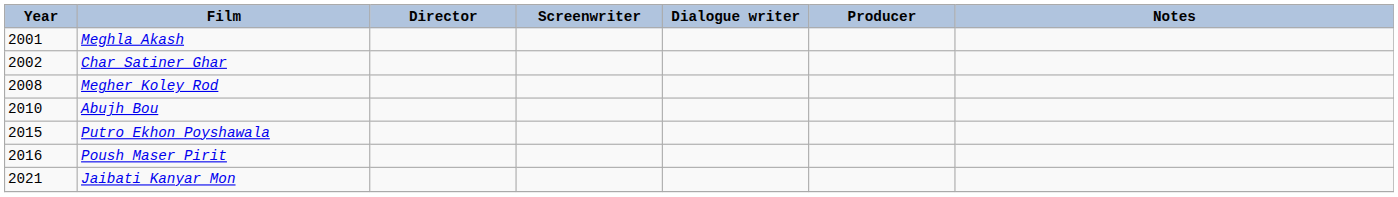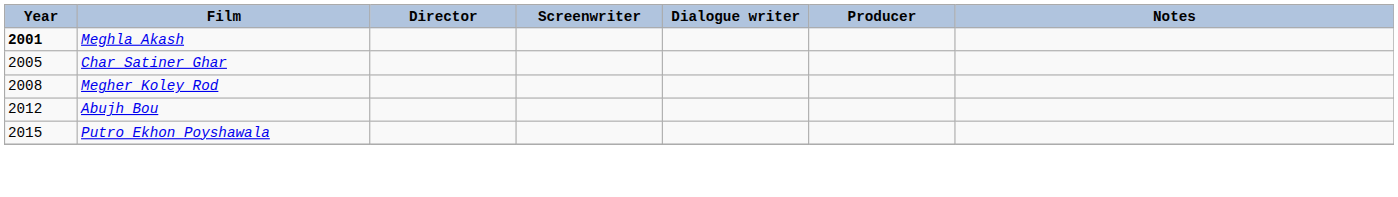Meghla Akash | Year: normal -> bold
Char Satiner Ghar | Year: 2002 -> 2005
Abujh Bou | Year: 2010 -> 2012
- row: 2016 | Poush Maser Pirit
- row: 2021 | Jaibati Kanyar Mon
